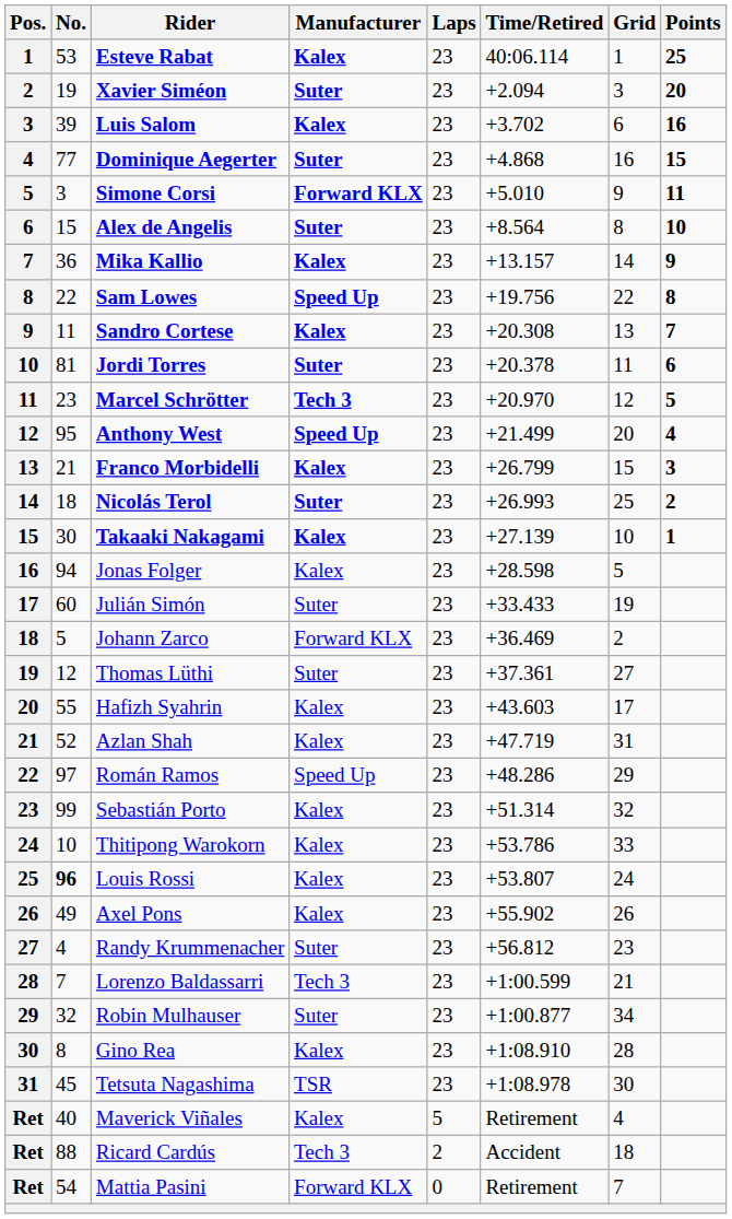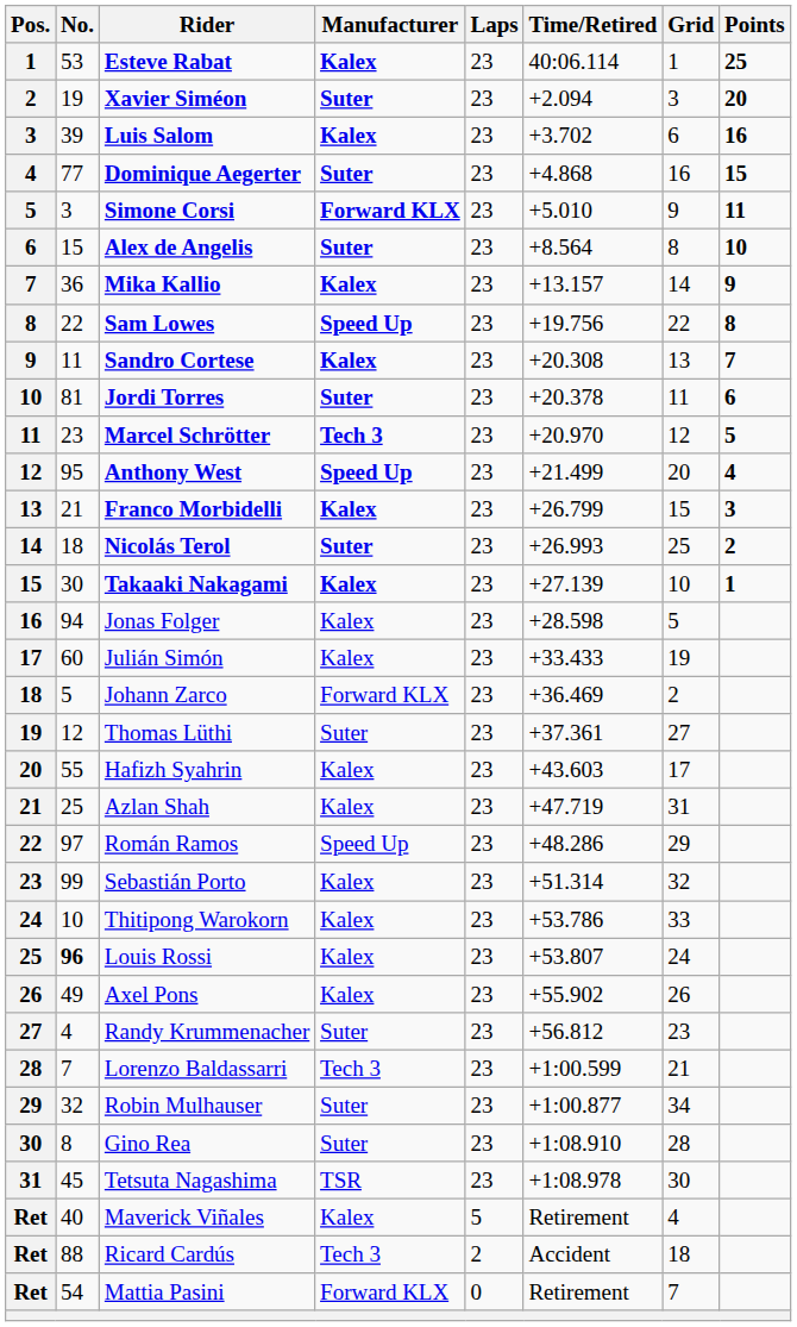Julián Simón | Manufacturer: Suter -> Kalex
Azlan Shah | No.: 52 -> 25
Gino Rea | Manufacturer: Kalex -> Suter
